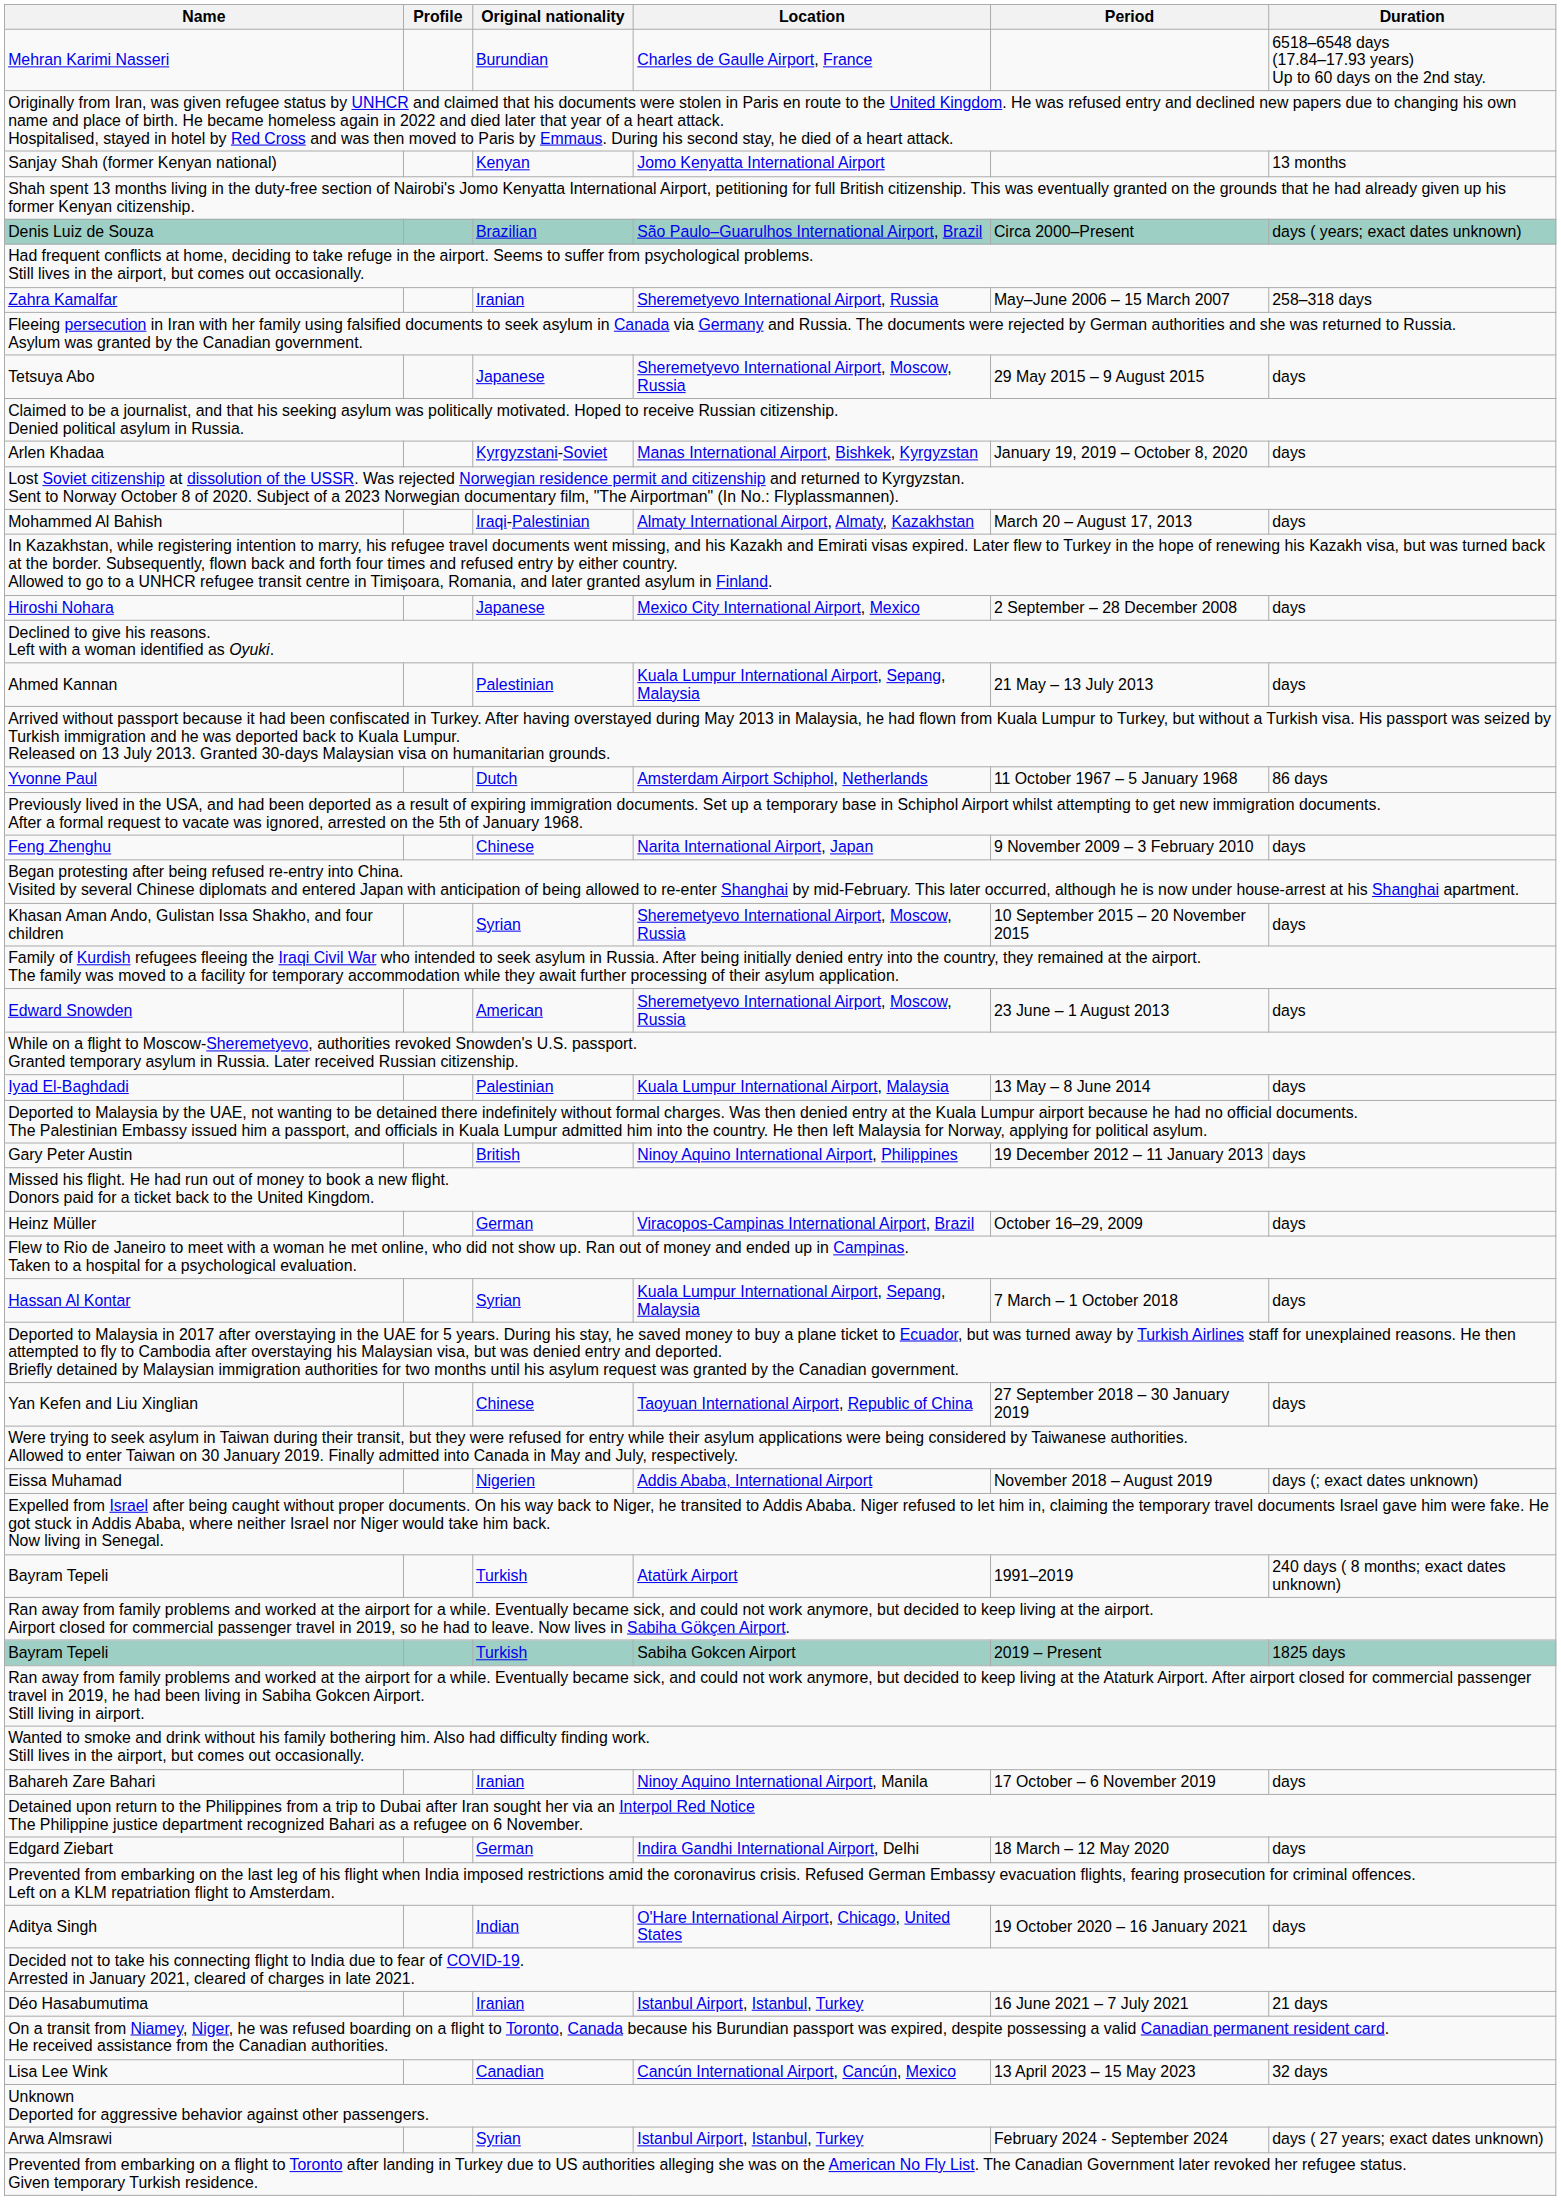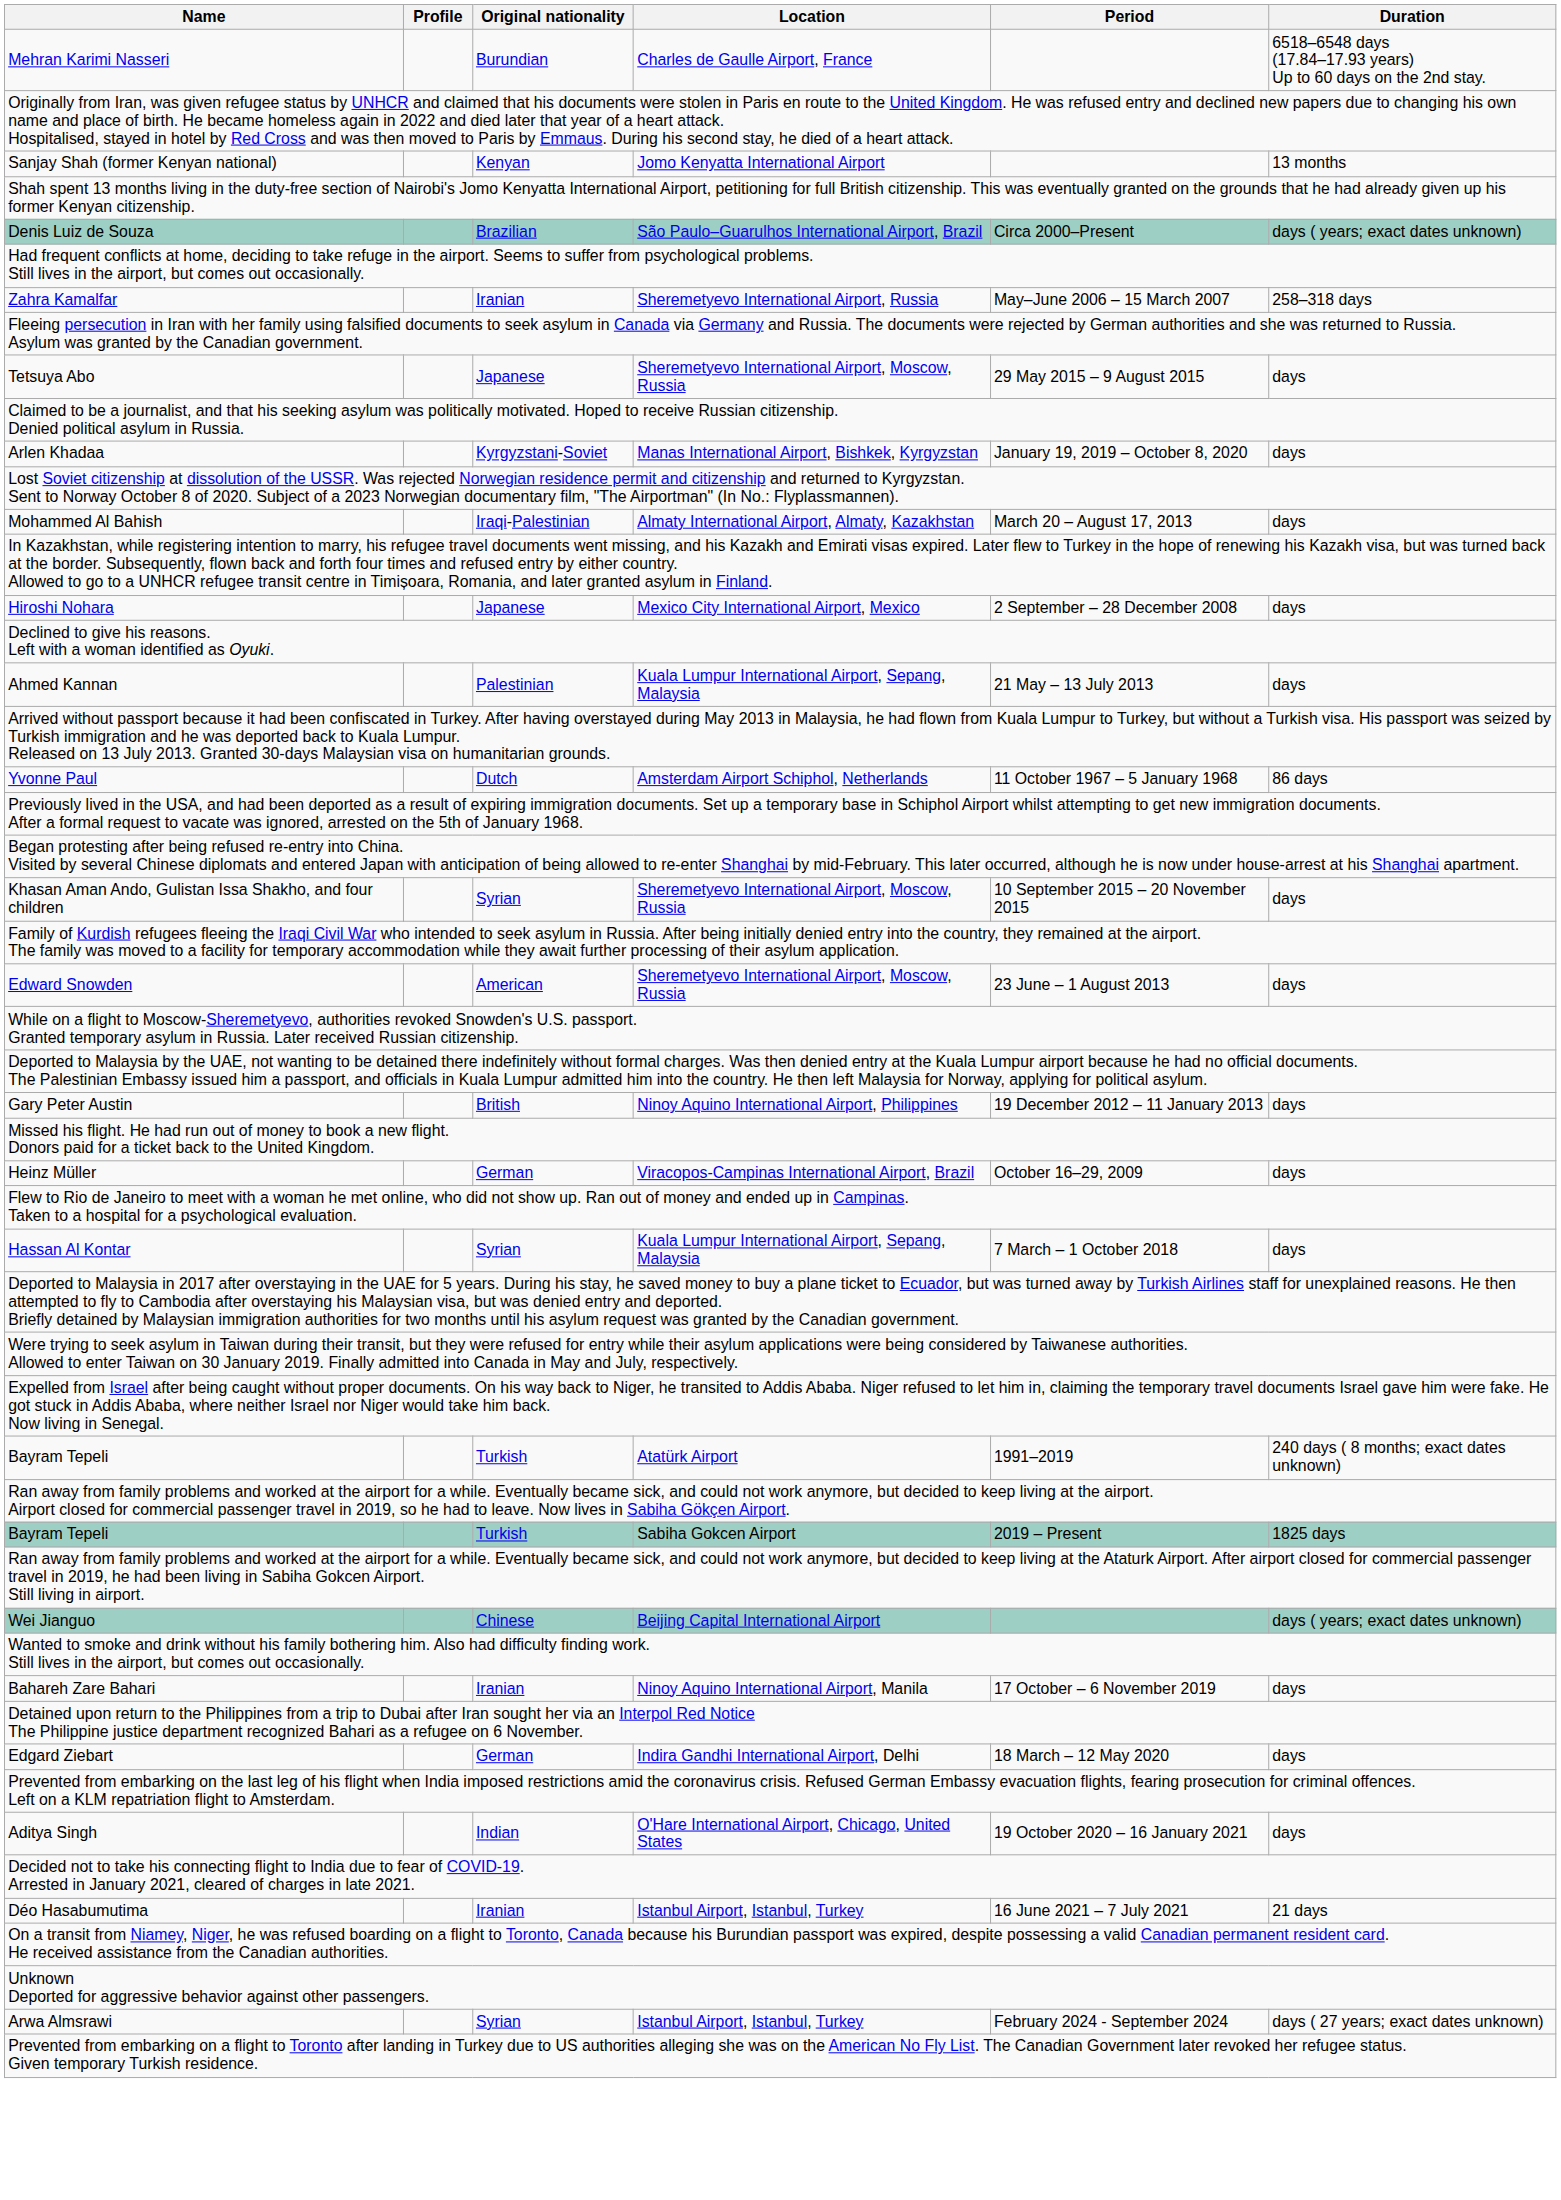- row: Feng Zhenghu | Chinese | Narita International Airport, Japan | 9 November 2009 – 3 February 2010 | days
- row: Iyad El-Baghdadi | Palestinian | Kuala Lumpur International Airport, Malaysia | 13 May – 8 June 2014 | days
- row: Yan Kefen and Liu Xinglian | Chinese | Taoyuan International Airport, Republic of China | 27 September 2018 – 30 January 2019 | days
- row: Eissa Muhamad | Nigerien | Addis Ababa, International Airport | November 2018 – August 2019 | days (; exact dates unknown)
+ row: Wei Jianguo | Chinese | Beijing Capital International Airport | days ( years; exact dates unknown)
- row: Lisa Lee Wink | Canadian | Cancún International Airport, Cancún, Mexico | 13 April 2023 – 15 May 2023 | 32 days
